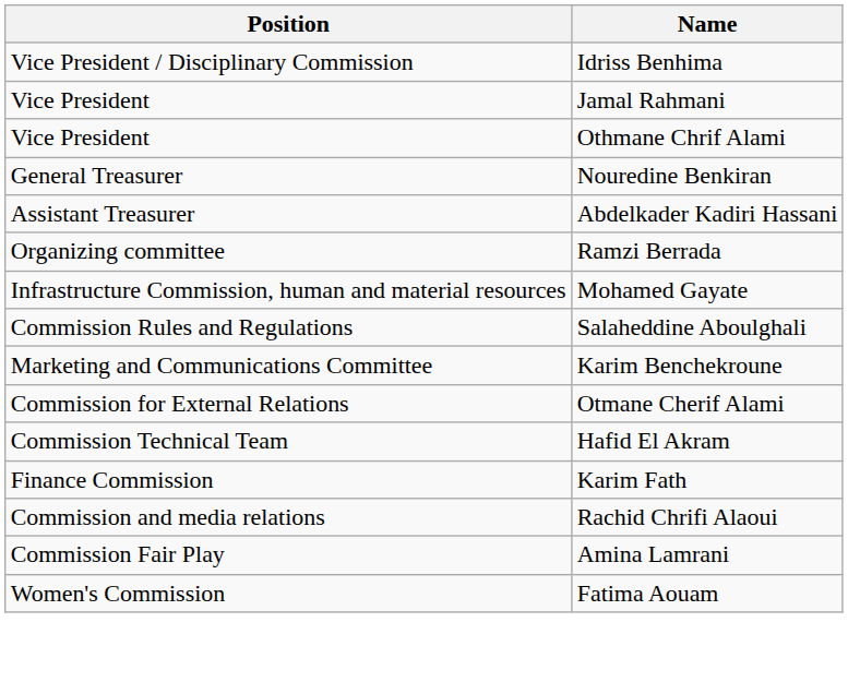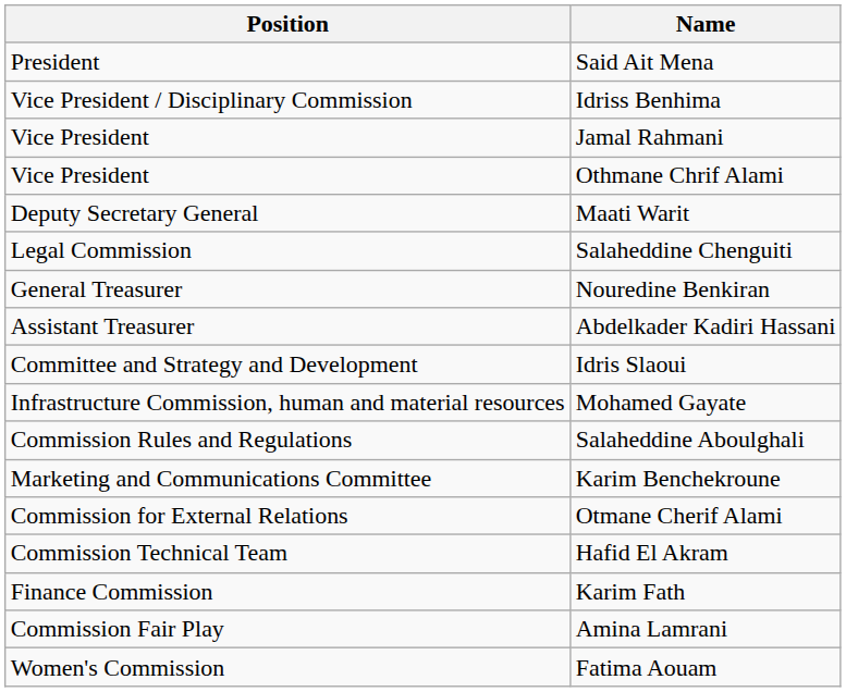+ row: President | Said Ait Mena
+ row: Deputy Secretary General | Maati Warit
+ row: Legal Commission | Salaheddine Chenguiti
- row: Organizing committee | Ramzi Berrada
+ row: Committee and Strategy and Development | Idris Slaoui
- row: Commission and media relations | Rachid Chrifi Alaoui
